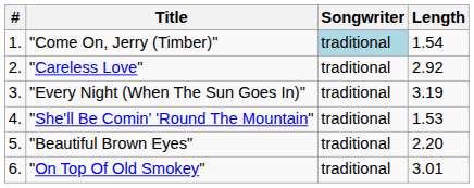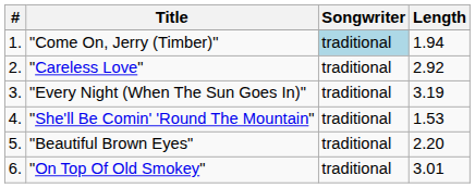"Come On, Jerry (Timber)" | Length: 1.54 -> 1.94
